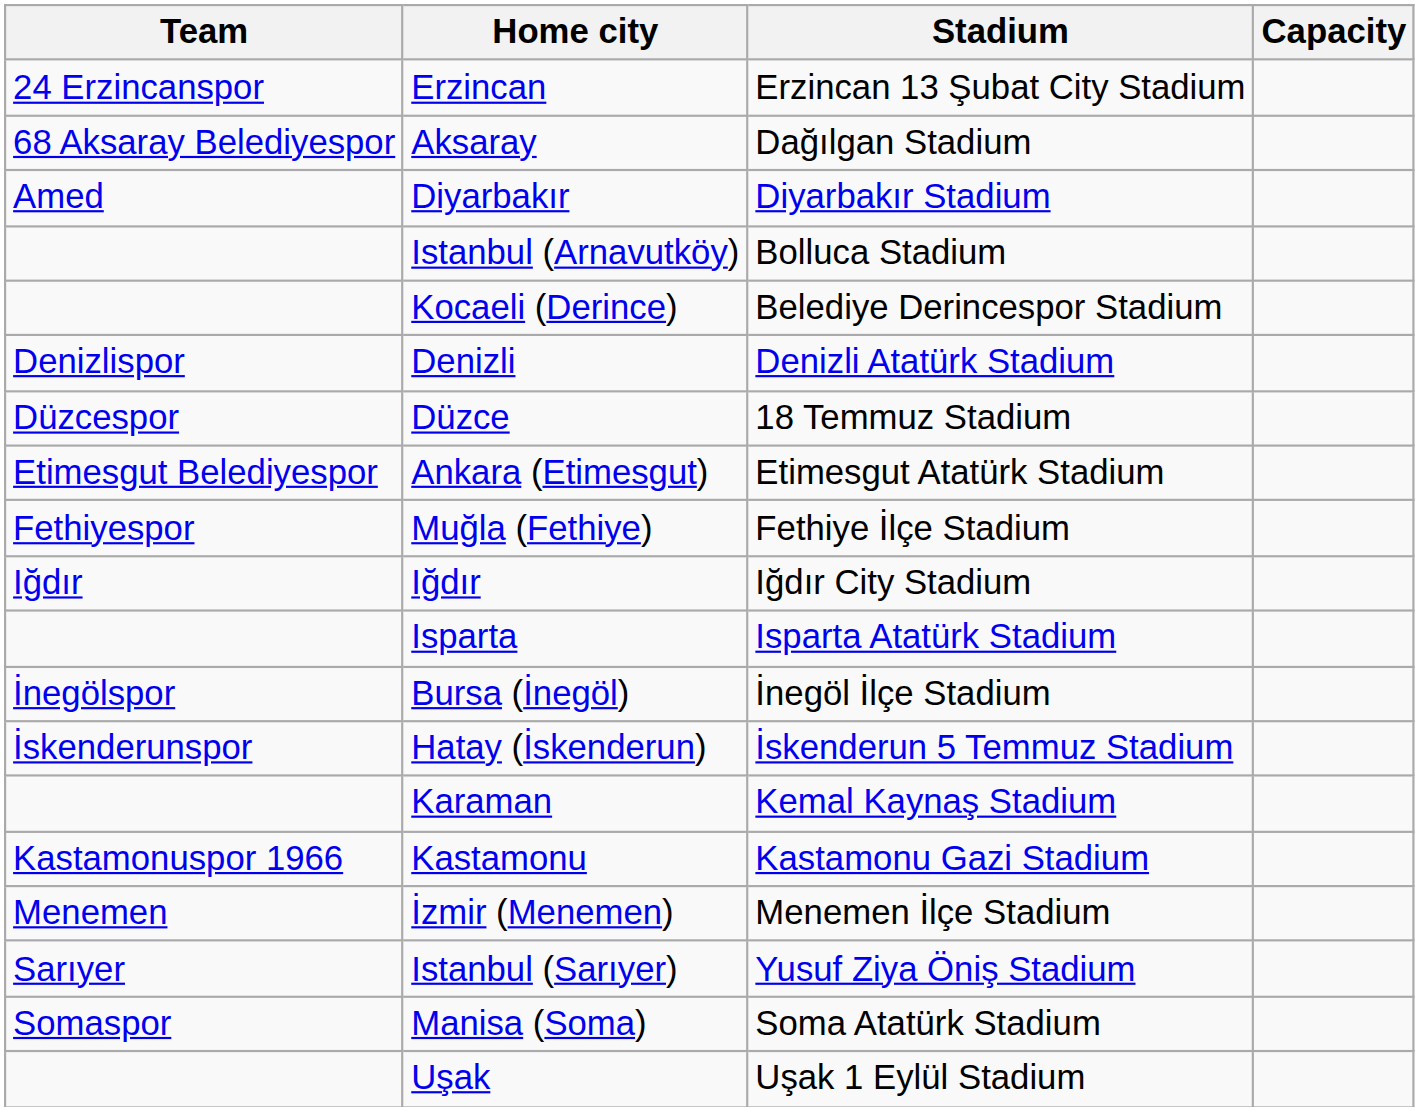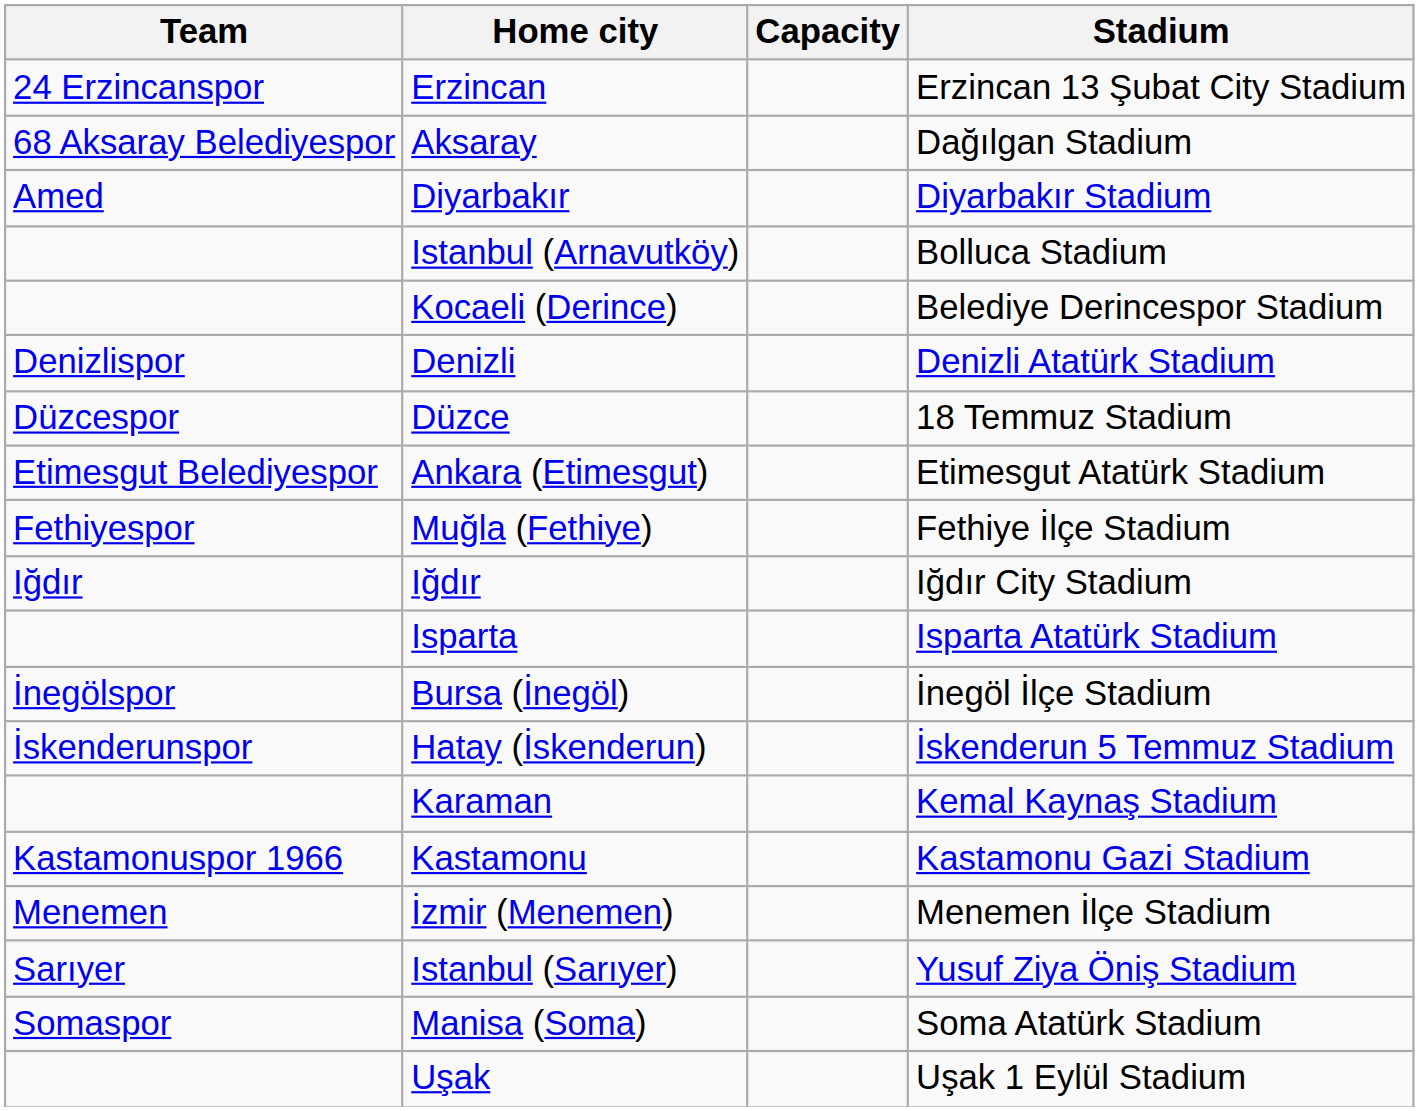columns swapped: Stadium <-> Capacity
